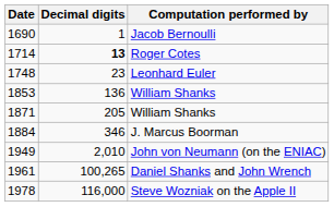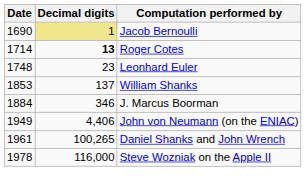1690 | Decimal digits: no background -> khaki background
1853 | Decimal digits: 136 -> 137
- row: 1871 | 205 | William Shanks
1949 | Decimal digits: 2,010 -> 4,406
